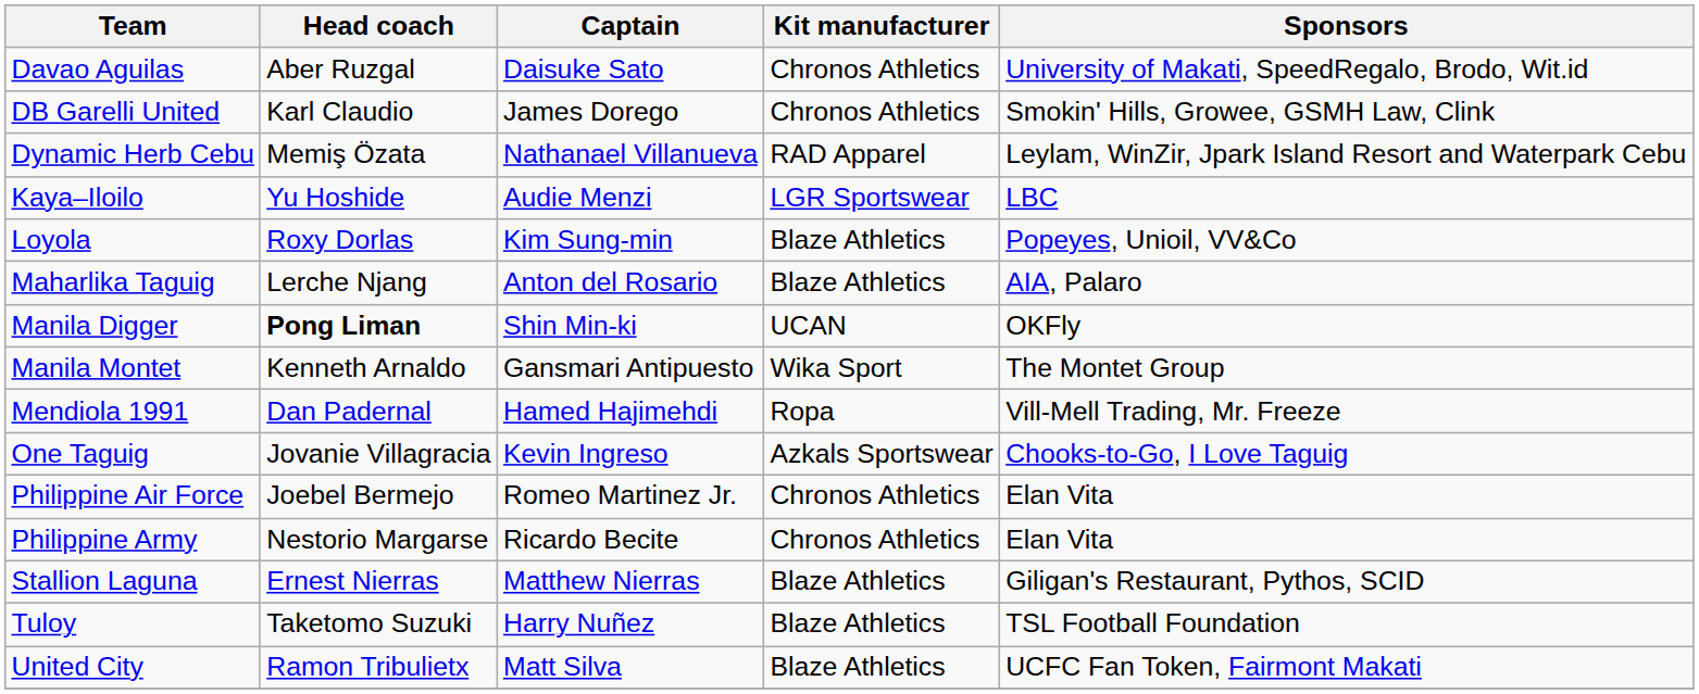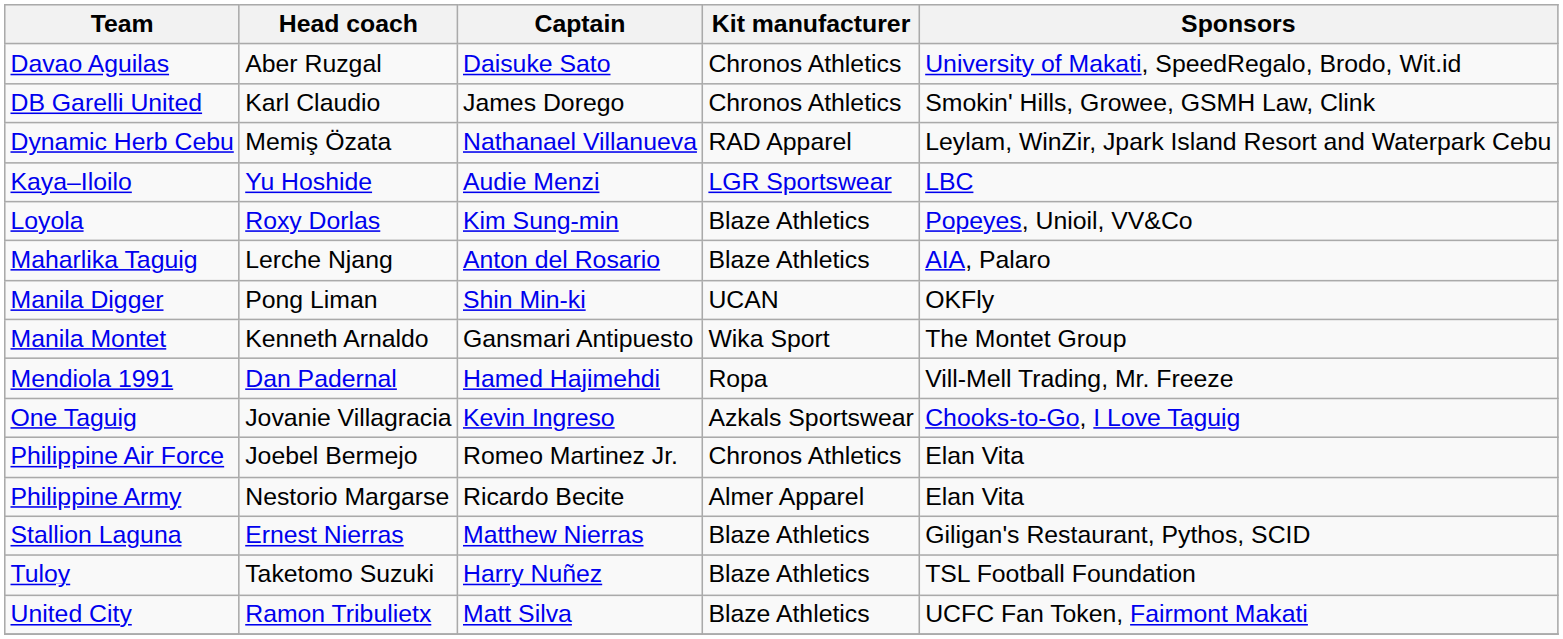Manila Digger | Head coach: bold -> normal
Philippine Army | Kit manufacturer: Chronos Athletics -> Almer Apparel
